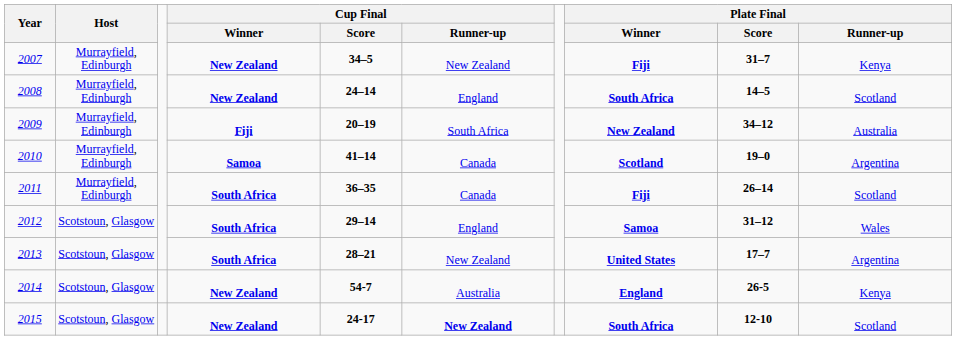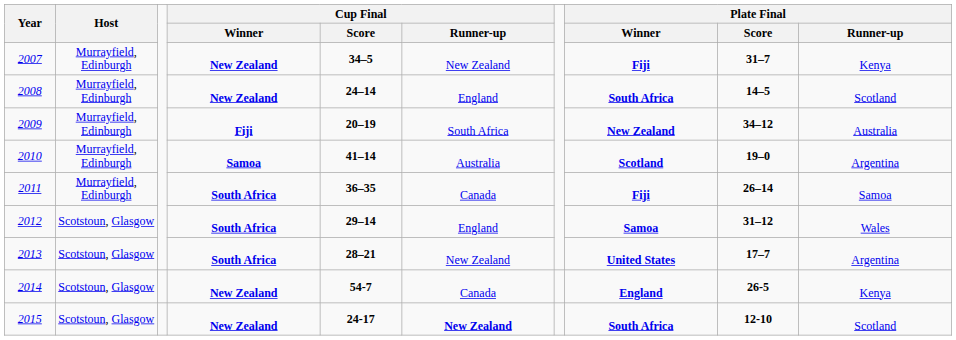2010 | Cup Final / Runner-up: Canada -> Australia
2011 | Plate Final / Runner-up: Scotland -> Samoa
2014 | Cup Final / Runner-up: Australia -> Canada
